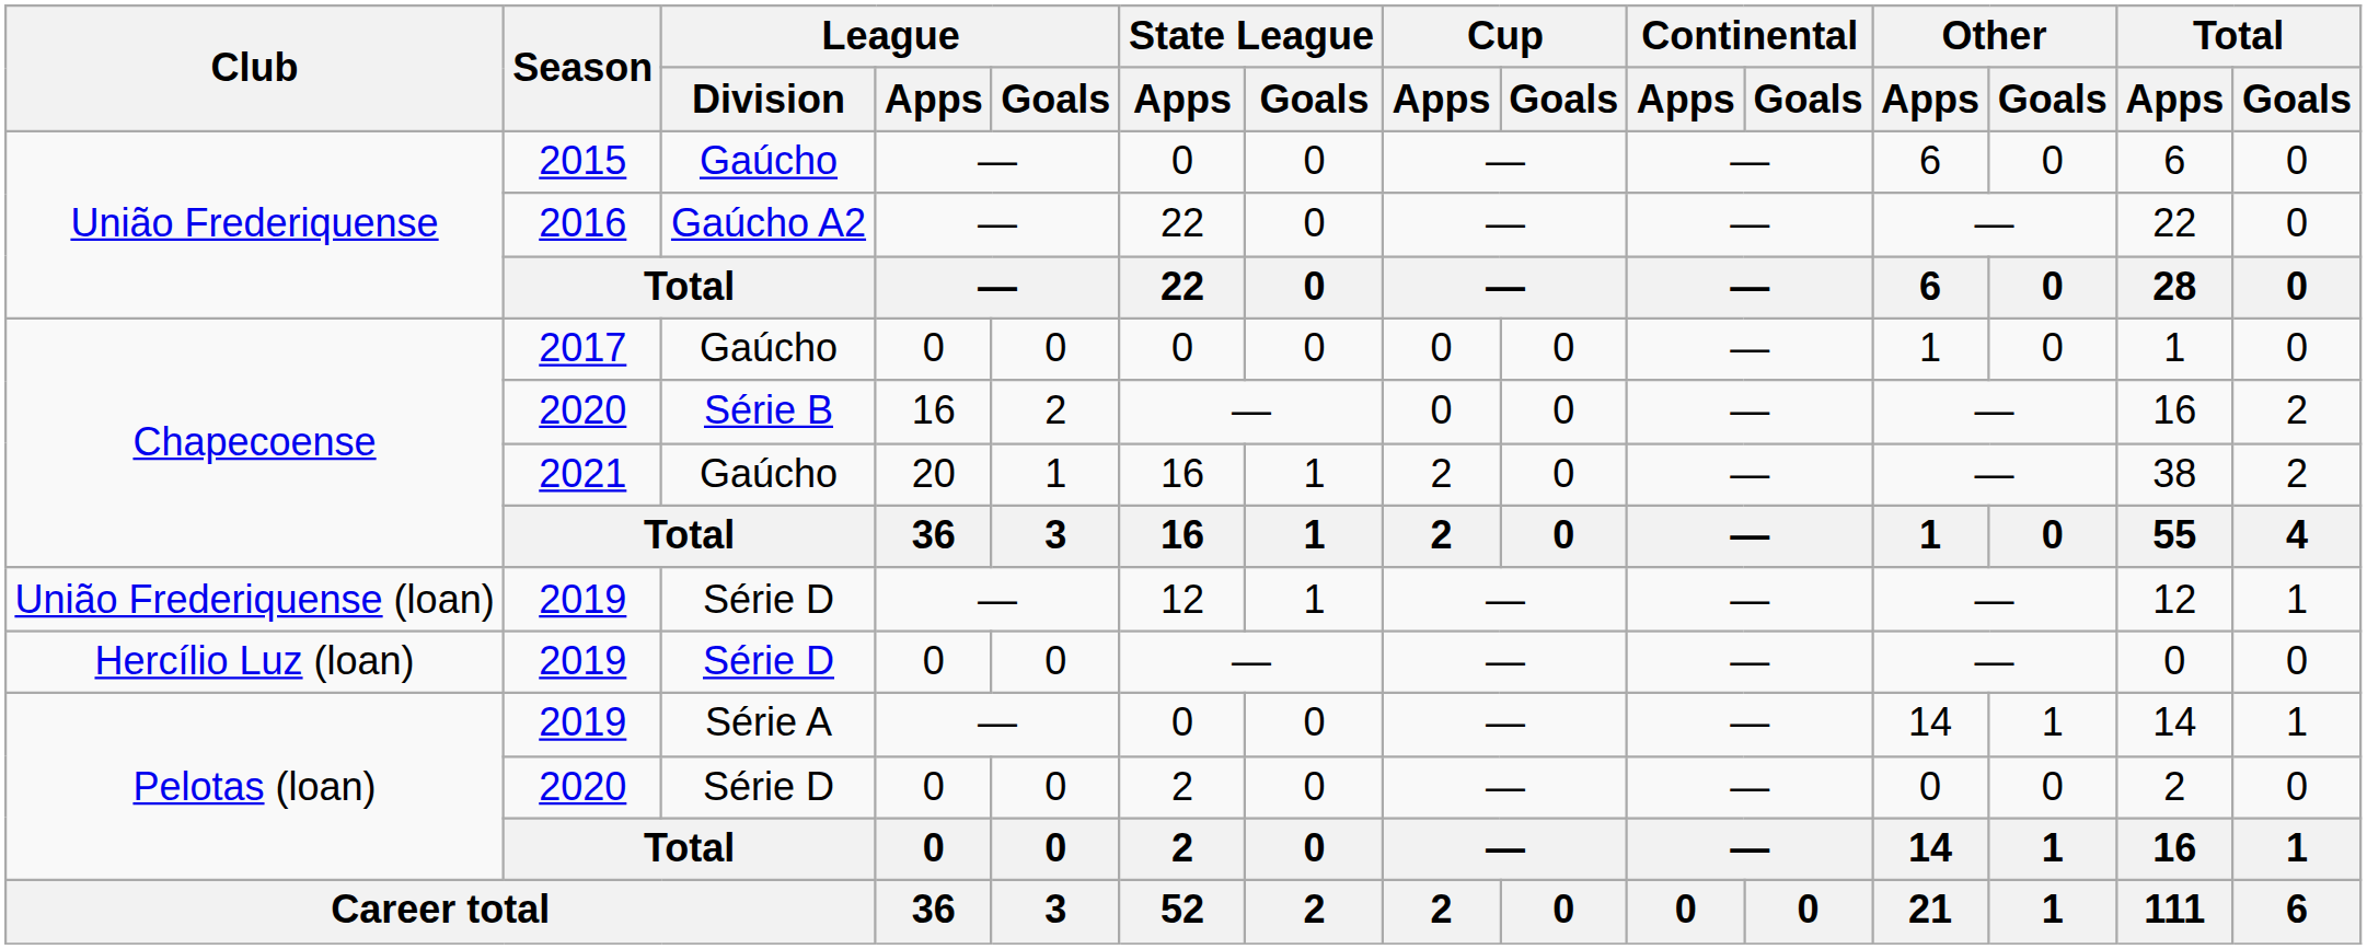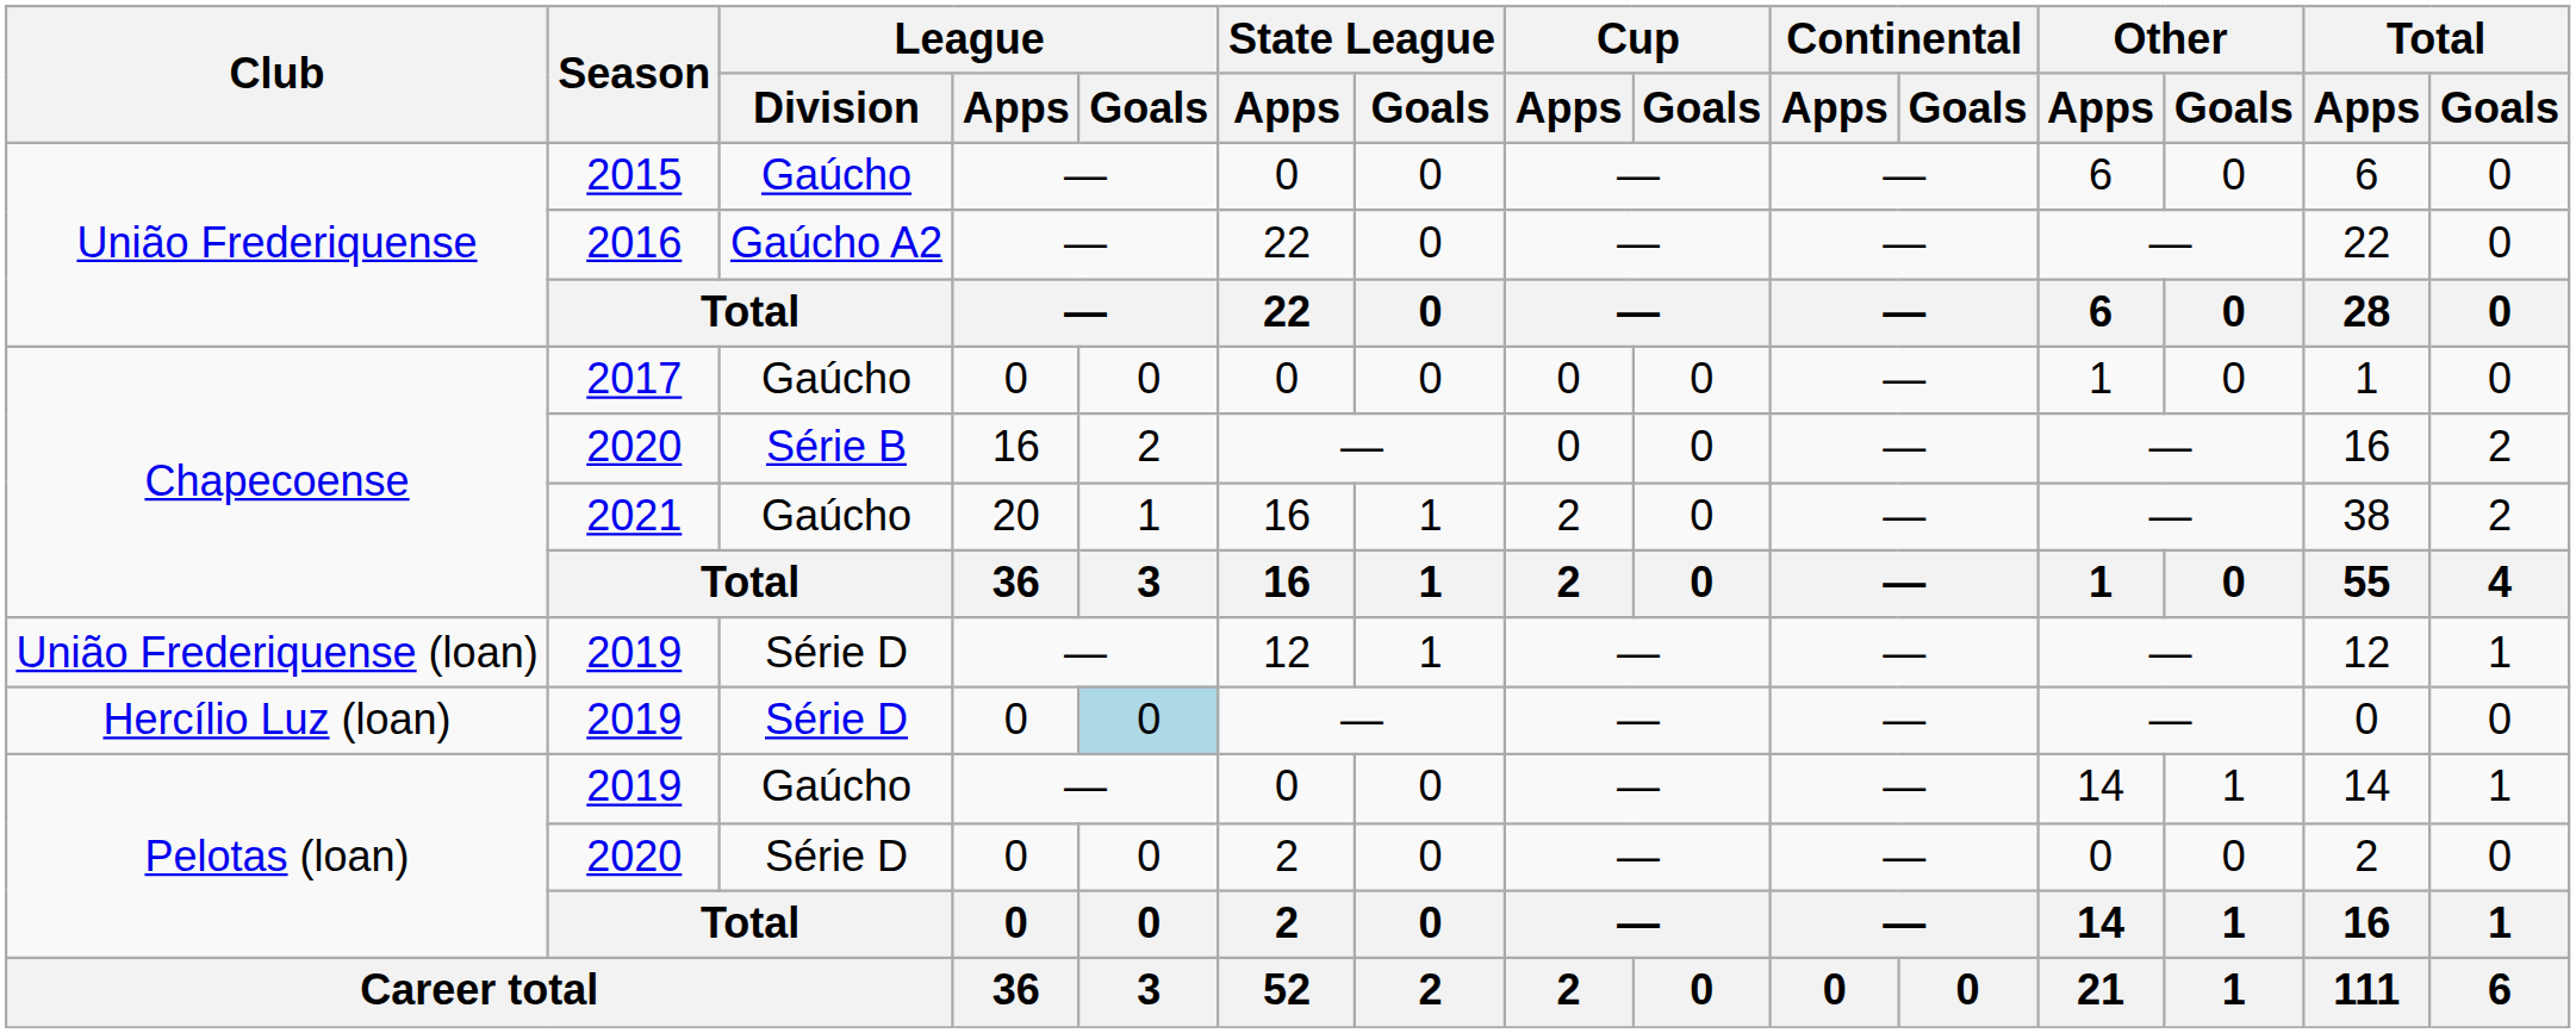Hercílio Luz (loan) / 2019 | League / Goals: no background -> lightblue background
Pelotas (loan) / 2019 | League / Division: Série A -> Gaúcho
